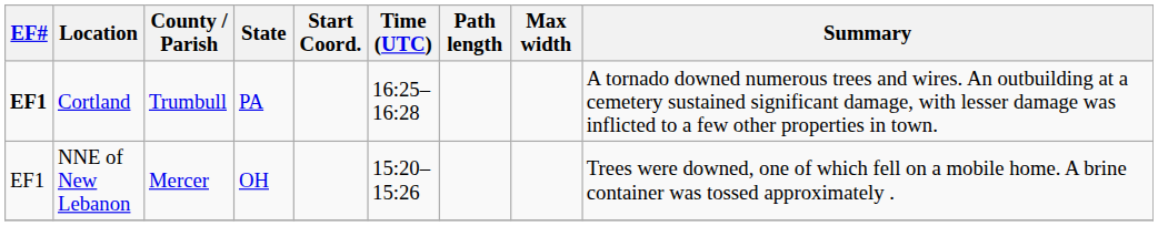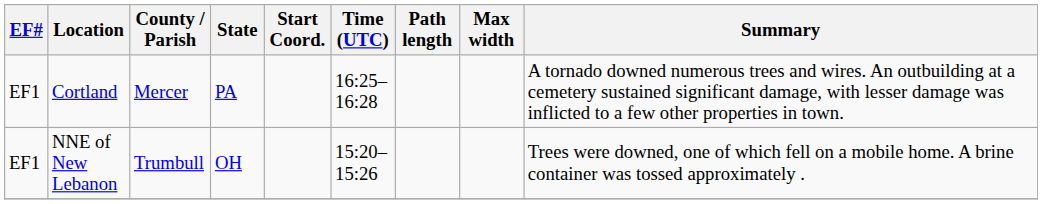Cortland | EF#: bold -> normal
Cortland | County / Parish: Trumbull -> Mercer
NNE of New Lebanon | County / Parish: Mercer -> Trumbull
